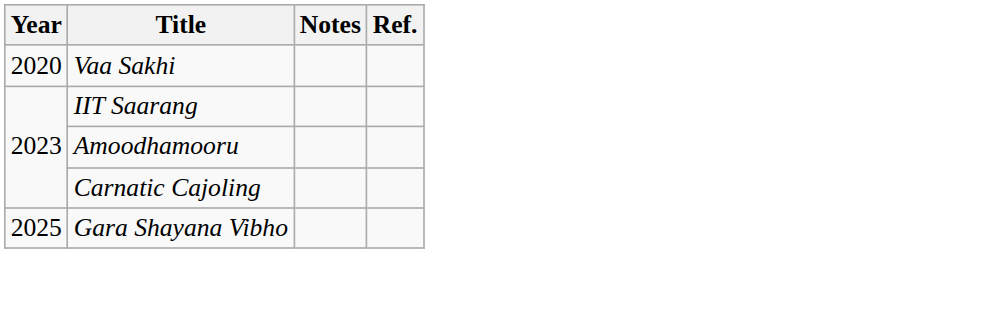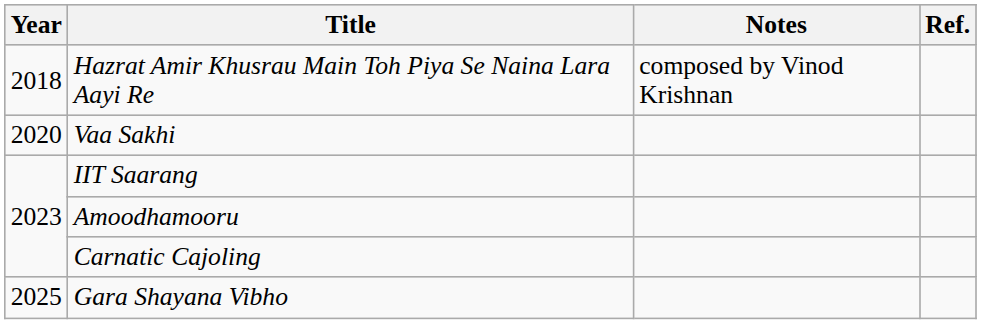+ row: 2018 | Hazrat Amir Khusrau Main Toh Piya Se Naina Lara Aayi Re | composed by Vinod Krishnan
